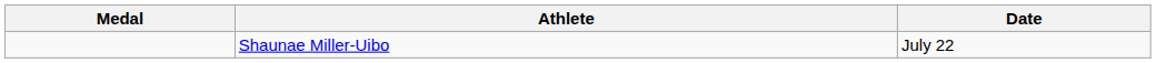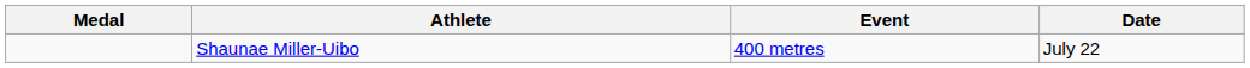+ column: Event | 400 metres
